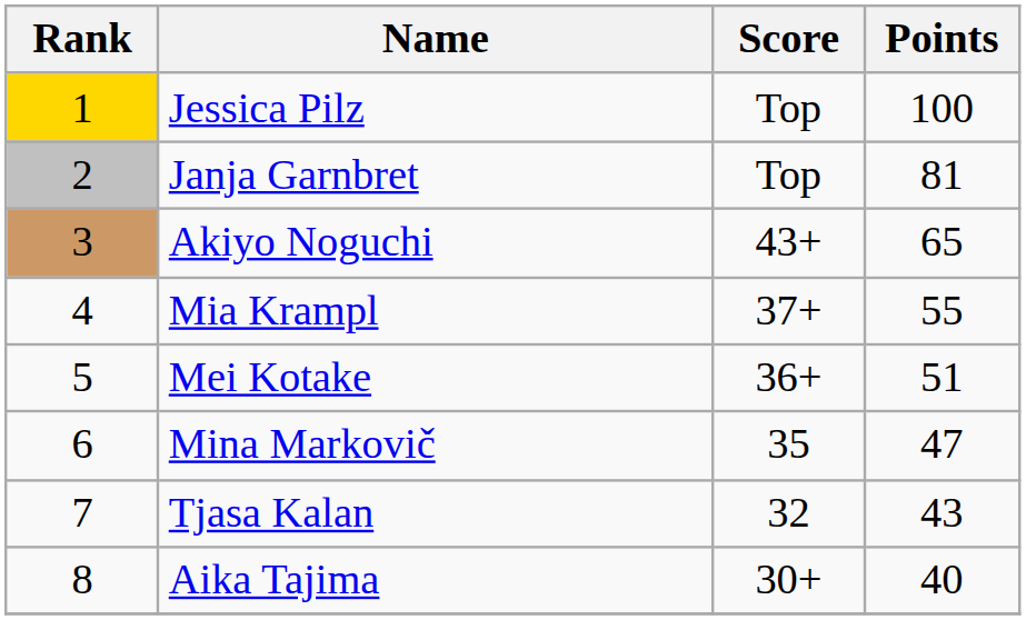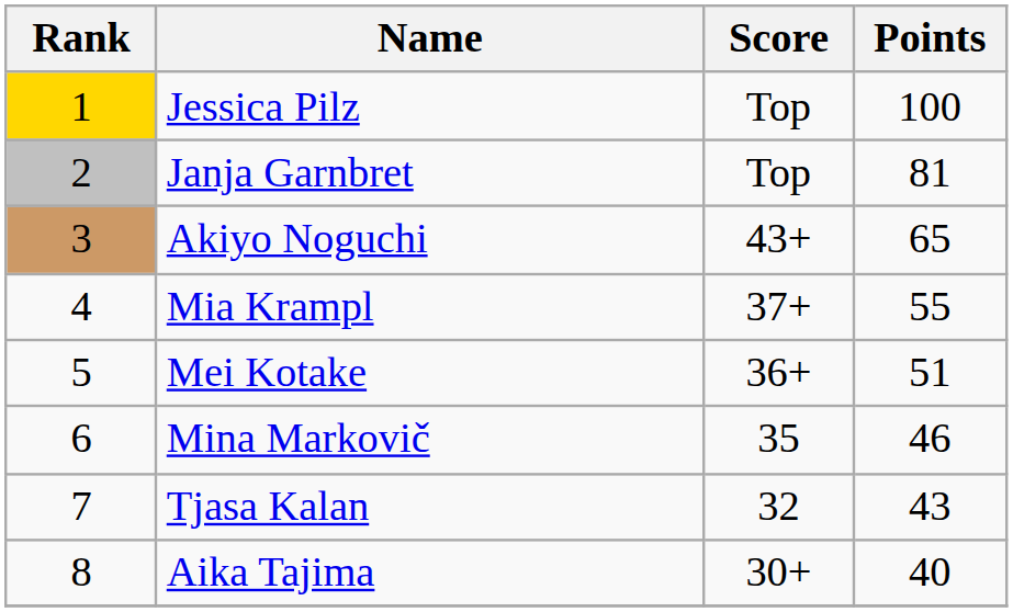Mina Markovič | Points: 47 -> 46
